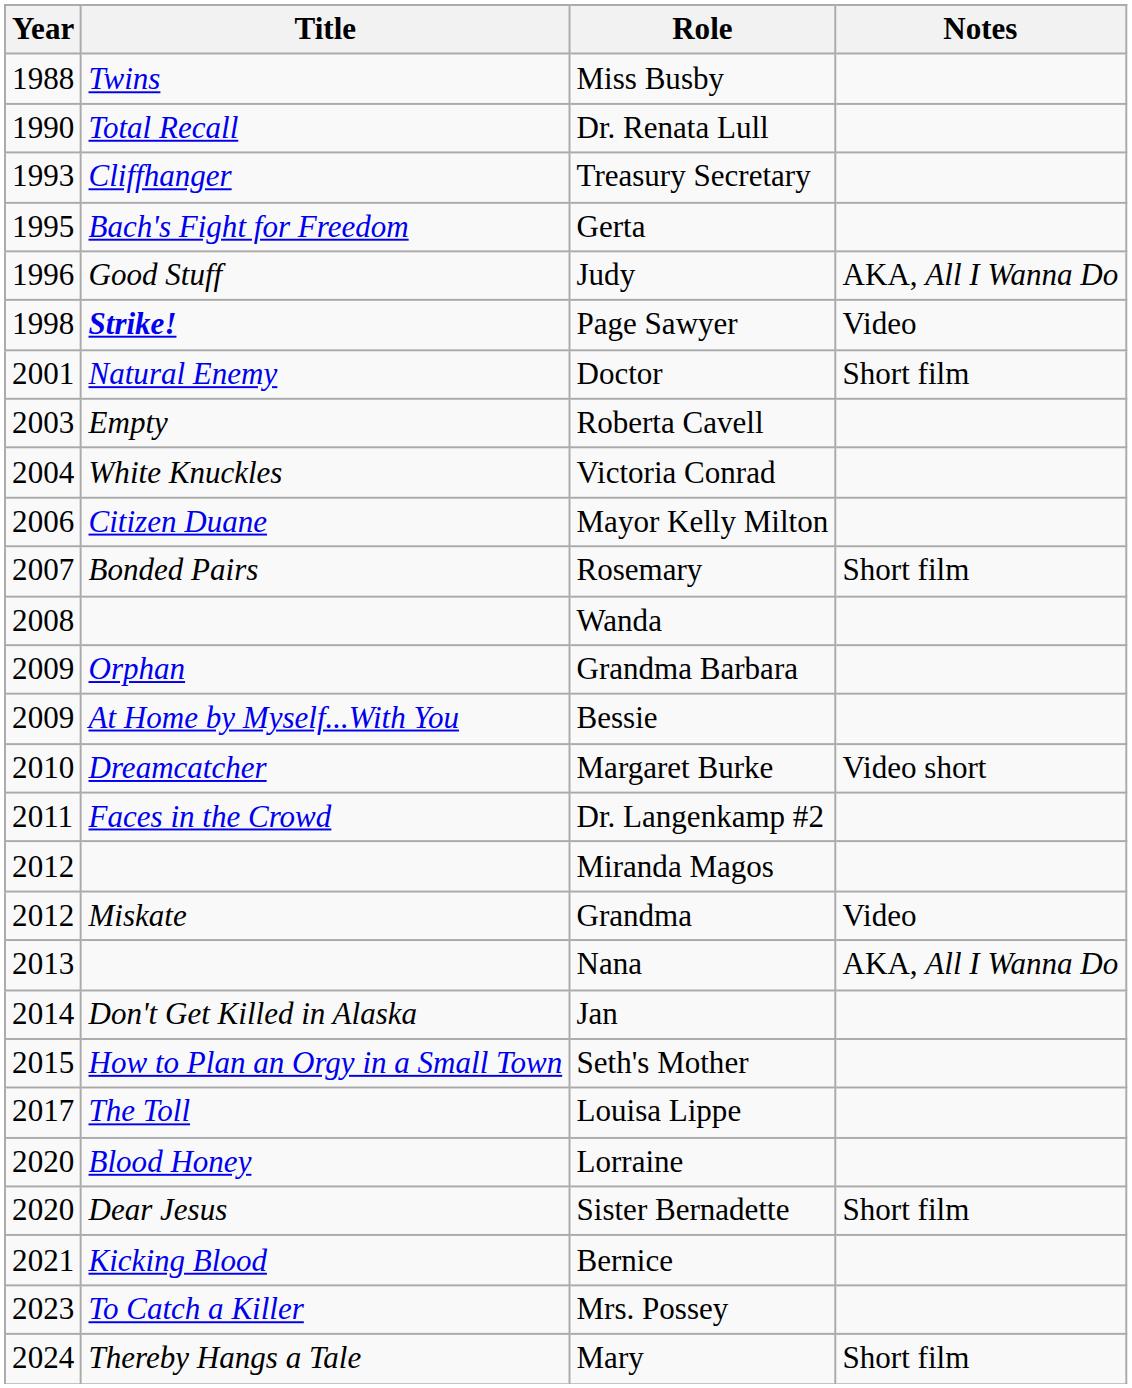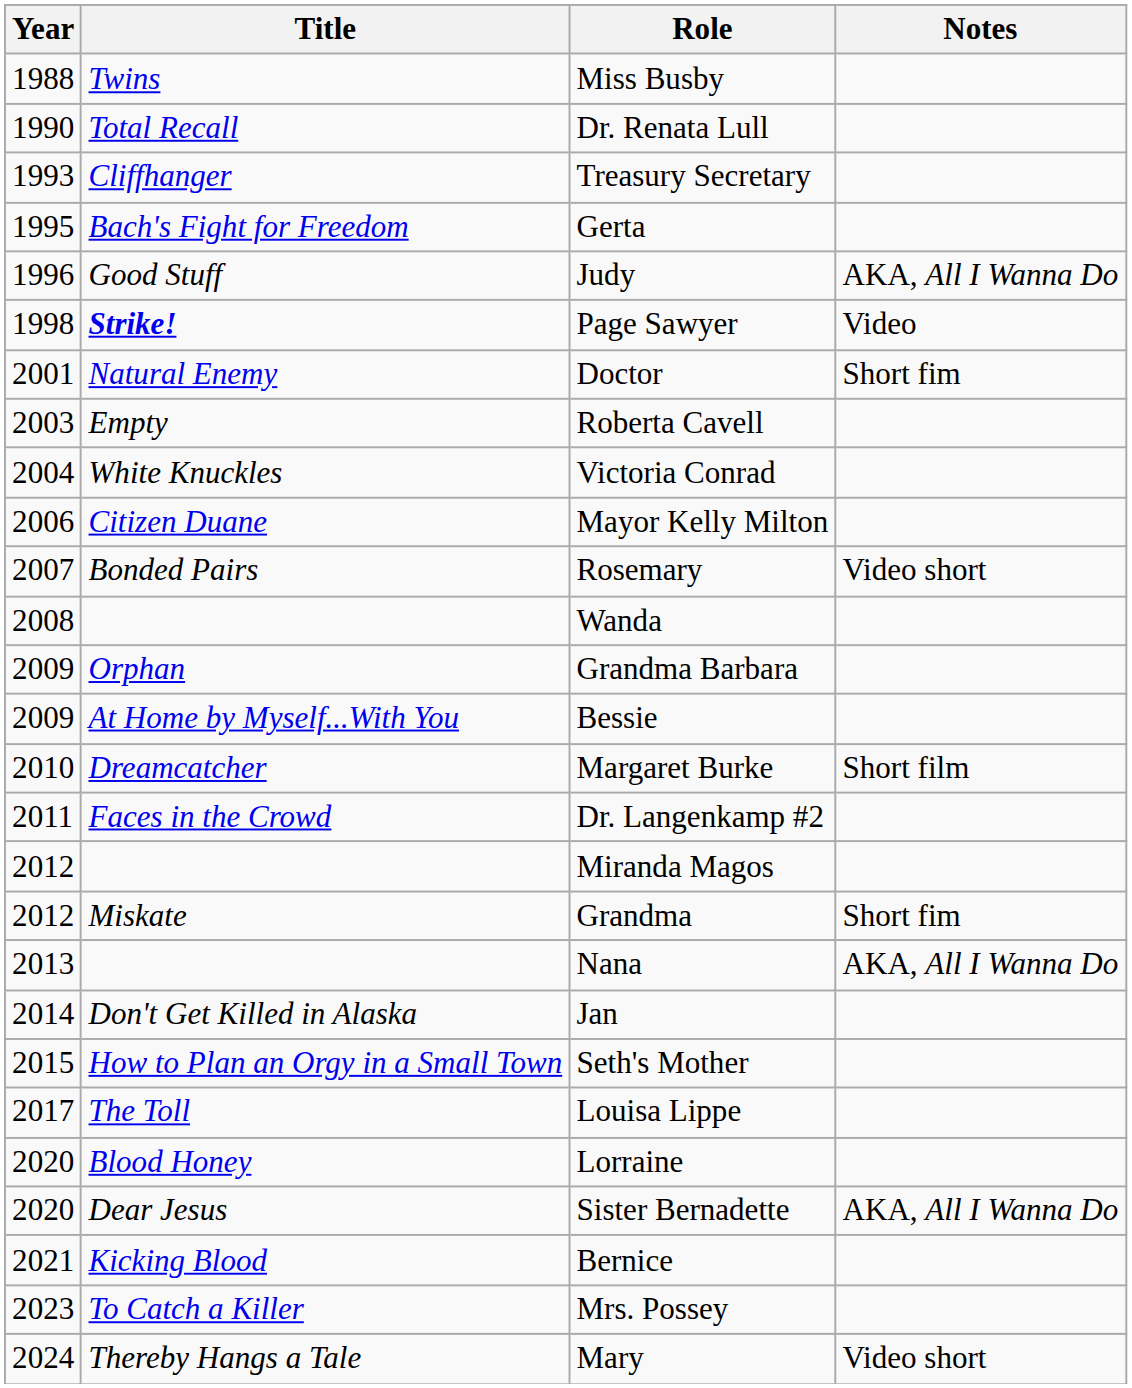Doctor | Notes: Short film -> Short fim
Rosemary | Notes: Short film -> Video short
Margaret Burke | Notes: Video short -> Short film
Grandma | Notes: Video -> Short fim
Sister Bernadette | Notes: Short film -> AKA, All I Wanna Do
Mary | Notes: Short film -> Video short
